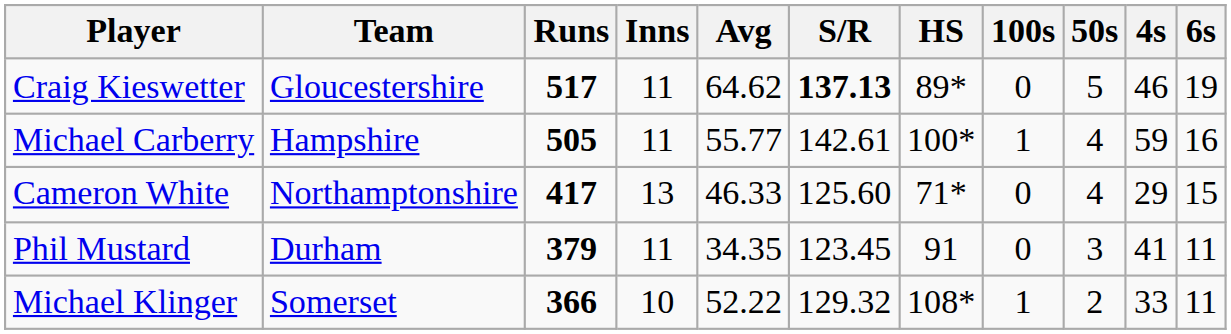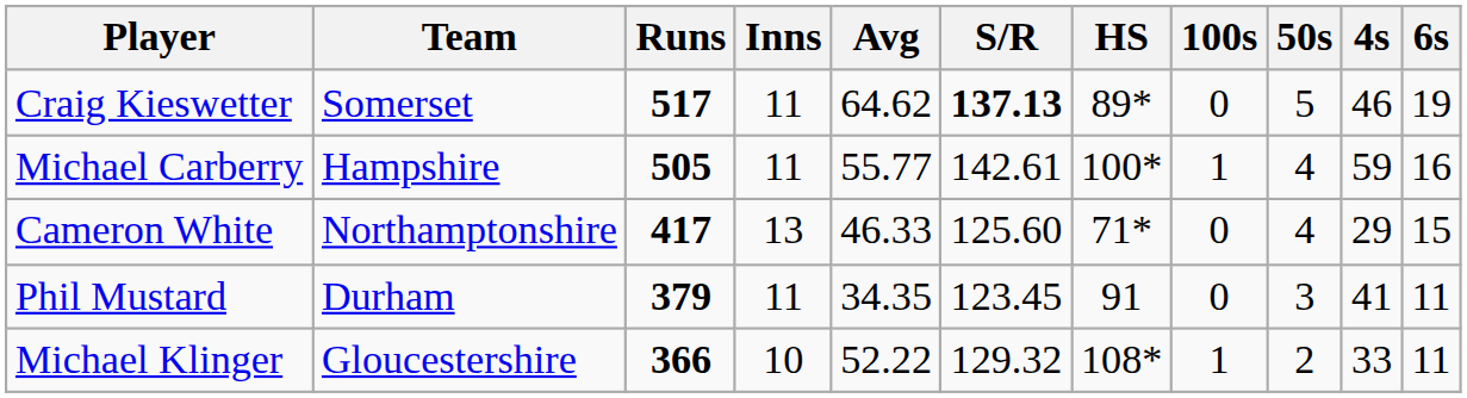Craig Kieswetter | Team: Gloucestershire -> Somerset
Michael Klinger | Team: Somerset -> Gloucestershire
